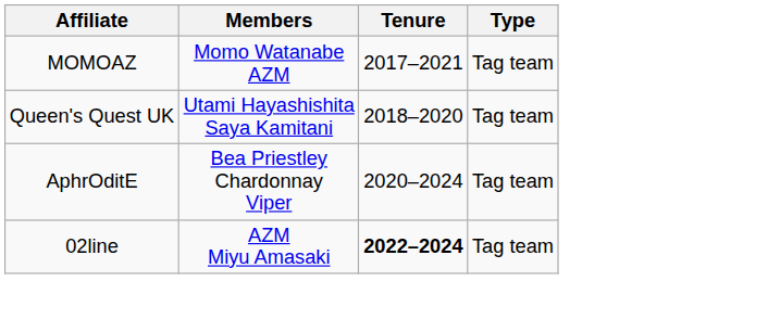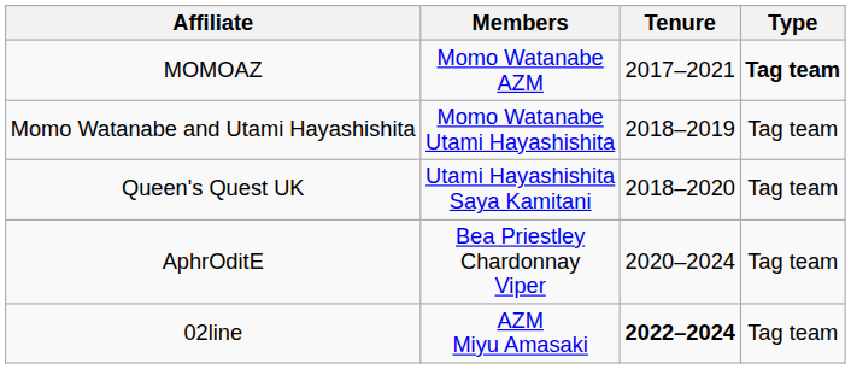MOMOAZ | Type: normal -> bold
+ row: Momo Watanabe and Utami Hayashishita | Momo Watanabe Utami Hayashishita | 2018–2019 | Tag team
